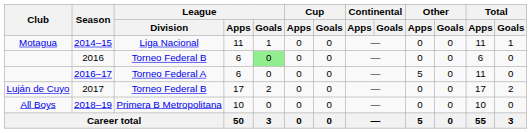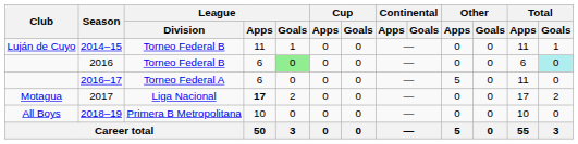2014–15 | Club: Motagua -> Luján de Cuyo
2014–15 | League / Division: Liga Nacional -> Torneo Federal B
2016 | Total / Goals: no background -> paleturquoise background
2017 | Club: Luján de Cuyo -> Motagua
2017 | League / Division: Torneo Federal B -> Liga Nacional
2017 | League / Apps: normal -> bold
